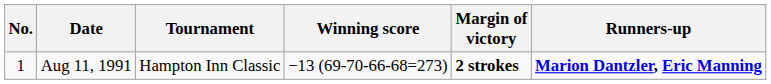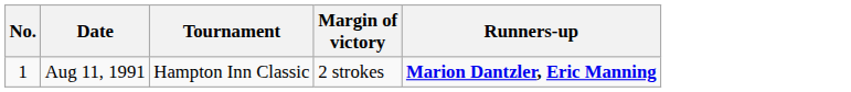- column: Winning score | −13 (69-70-66-68=273)
Aug 11, 1991 | Margin of victory: bold -> normal
